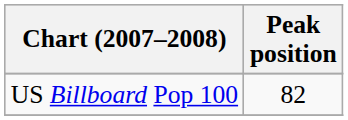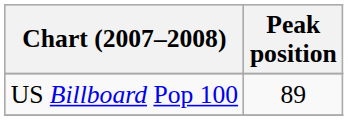US Billboard Pop 100 | Peak position: 82 -> 89
